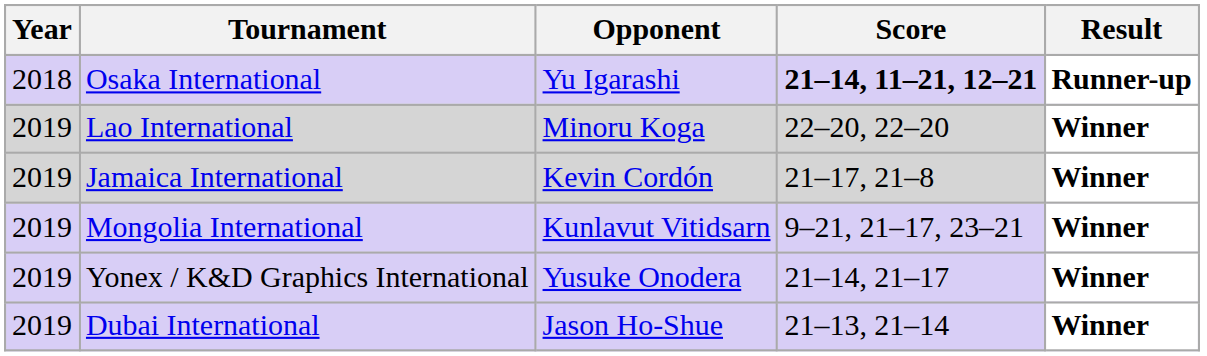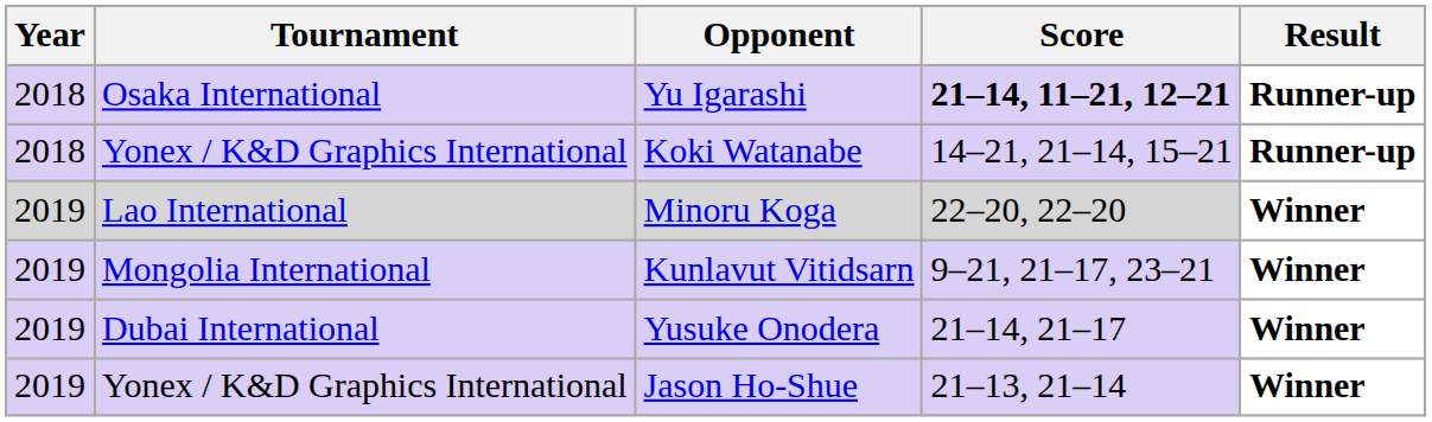+ row: 2018 | Yonex / K&D Graphics International | Koki Watanabe | 14–21, 21–14, 15–21 | Runner-up
- row: 2019 | Jamaica International | Kevin Cordón | 21–17, 21–8 | Winner
Yusuke Onodera | Tournament: Yonex / K&D Graphics International -> Dubai International
Jason Ho-Shue | Tournament: Dubai International -> Yonex / K&D Graphics International
